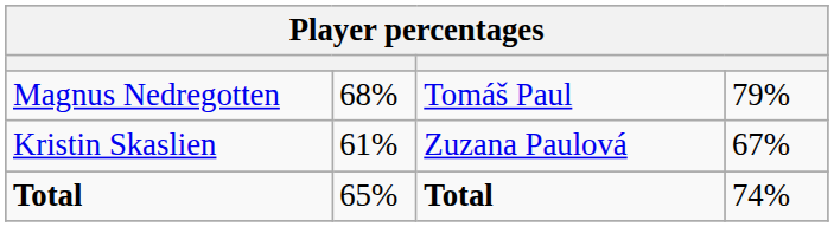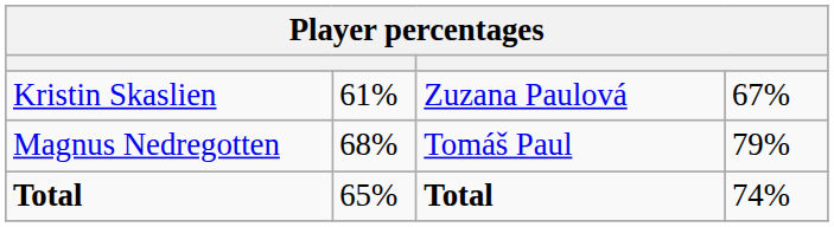rows swapped: Kristin Skaslien <-> Magnus Nedregotten
